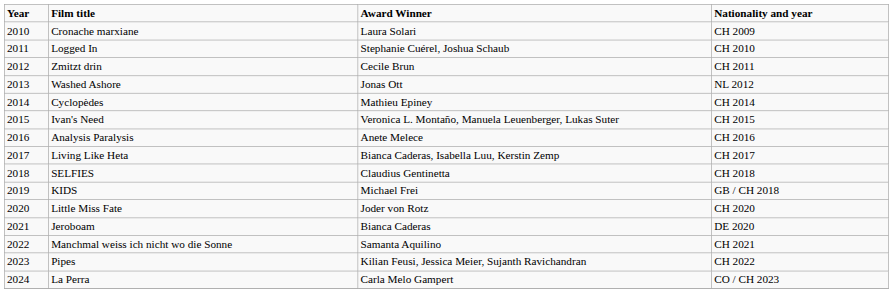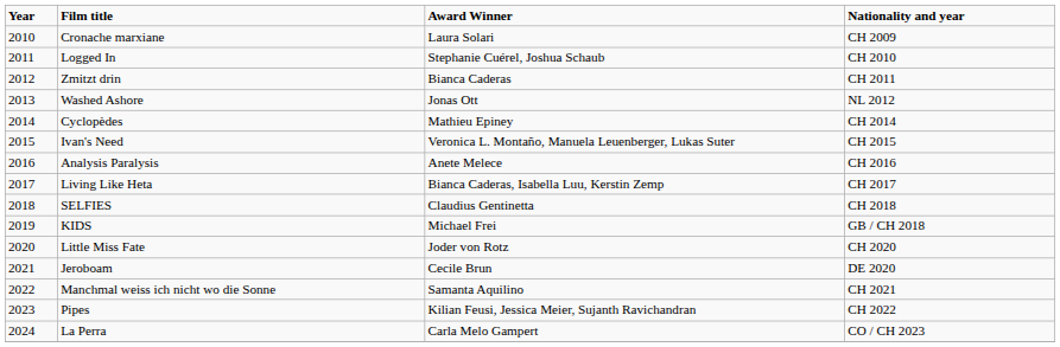Zmitzt drin | Award Winner: Cecile Brun -> Bianca Caderas
Jeroboam | Award Winner: Bianca Caderas -> Cecile Brun
